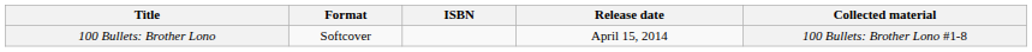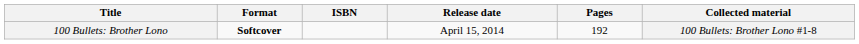+ column: Pages | 192
100 Bullets: Brother Lono | Format: normal -> bold
